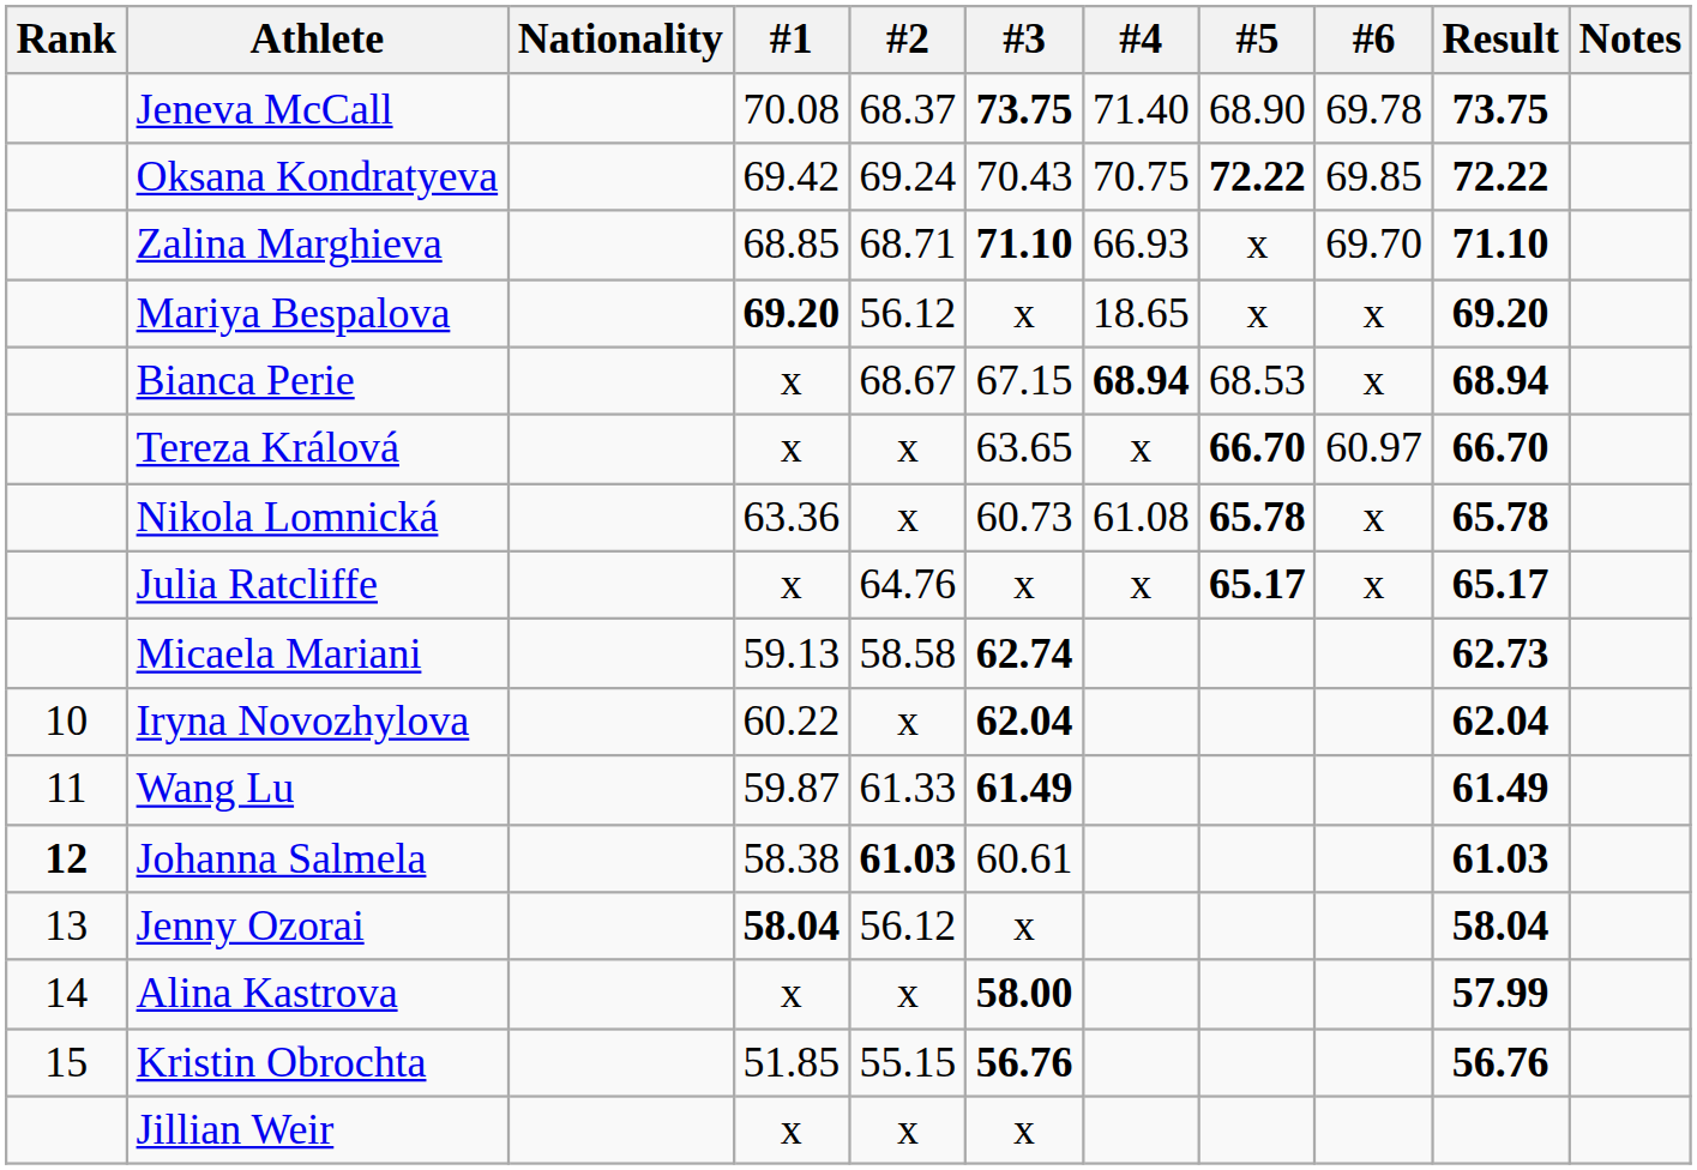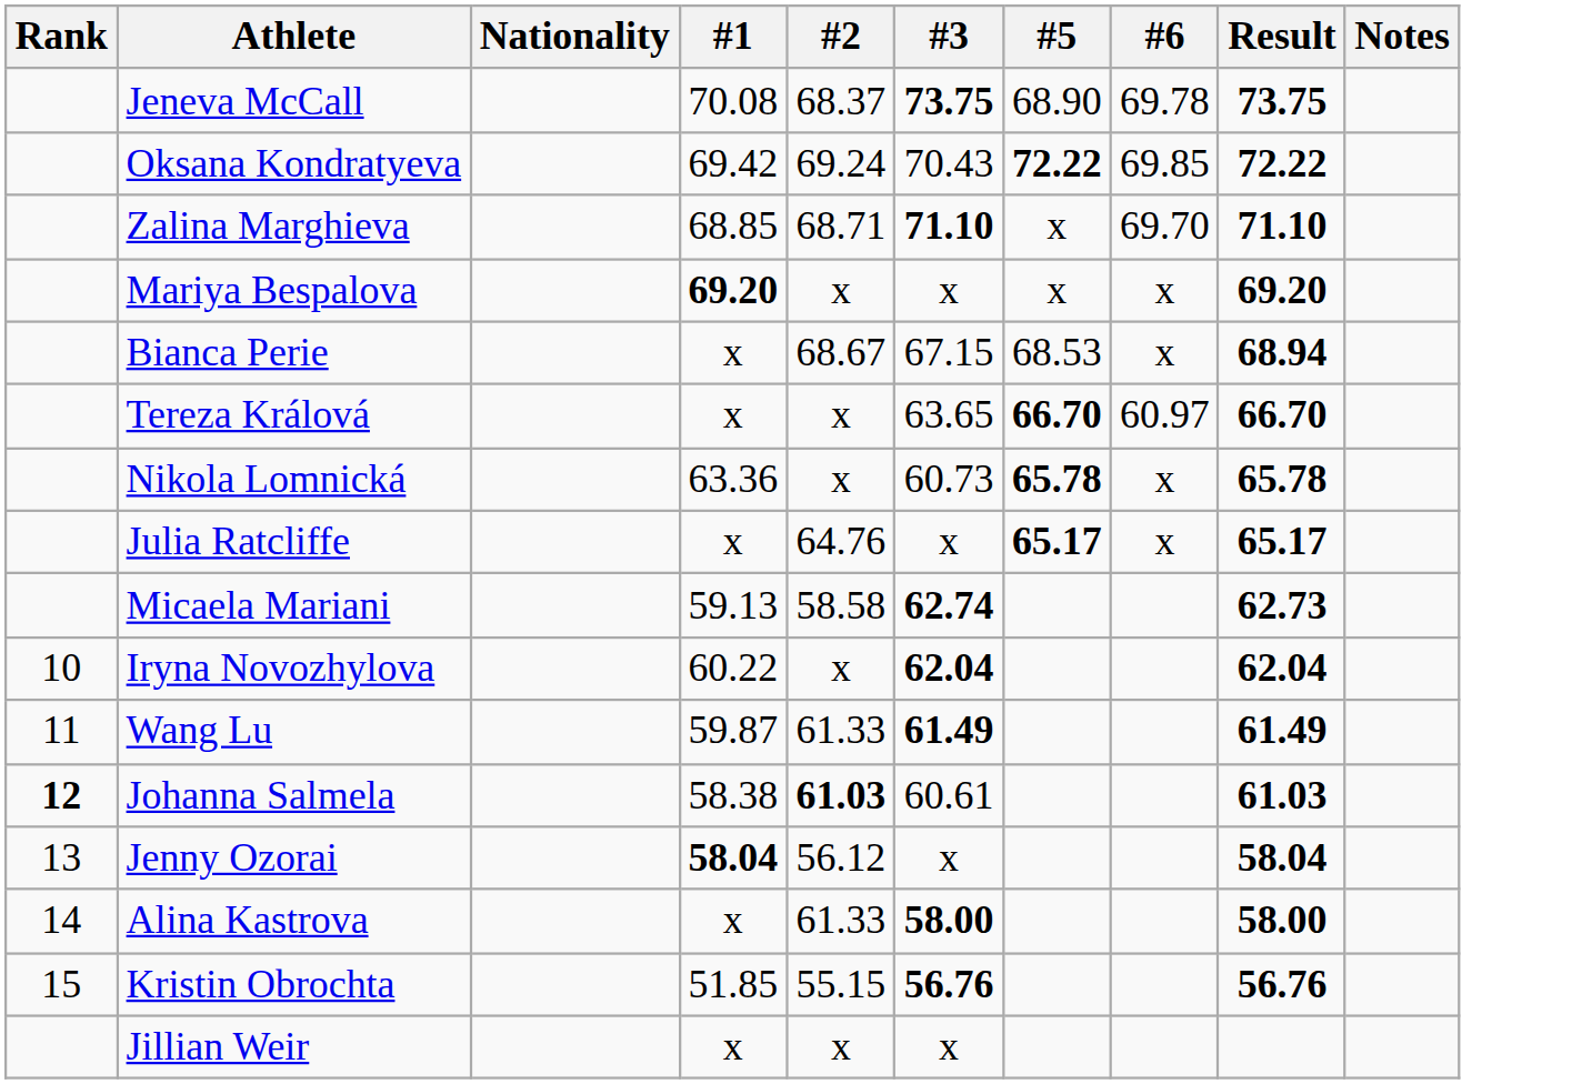- column: #4 | 71.40 | 70.75 | 66.93 | 18.65 | 68.94 | x | 61.08 | x
Mariya Bespalova | #2: 56.12 -> x
Alina Kastrova | #2: x -> 61.33
Alina Kastrova | Result: 57.99 -> 58.00
